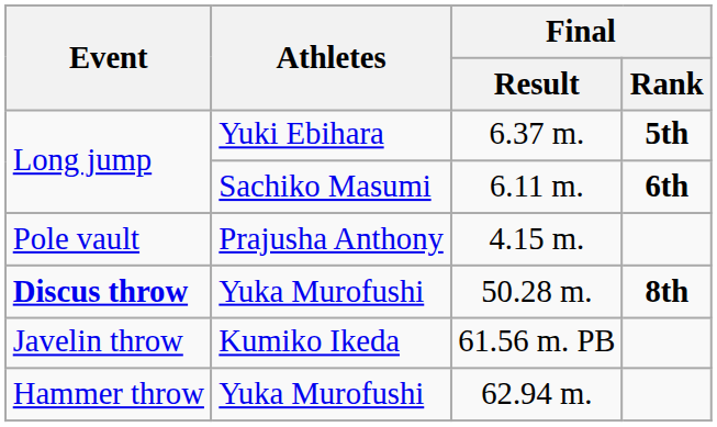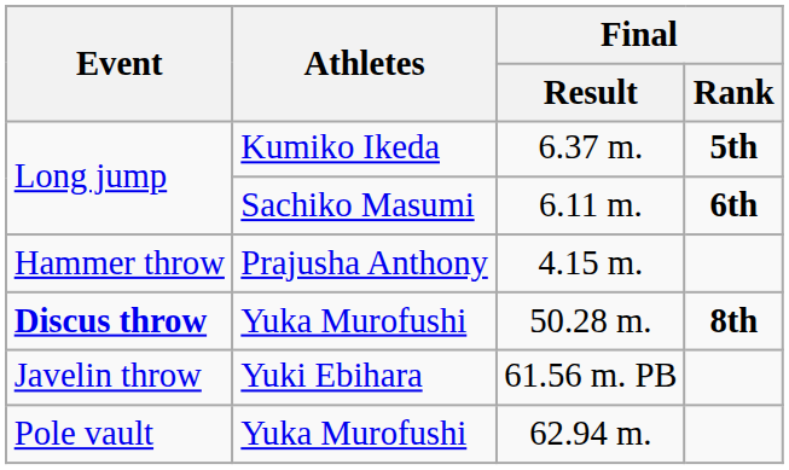6.37 m. | Athletes: Yuki Ebihara -> Kumiko Ikeda
4.15 m. | Event: Pole vault -> Hammer throw
61.56 m. PB | Athletes: Kumiko Ikeda -> Yuki Ebihara
62.94 m. | Event: Hammer throw -> Pole vault
